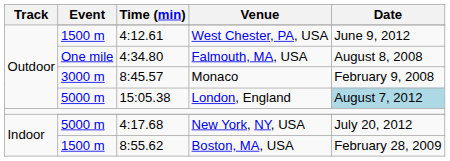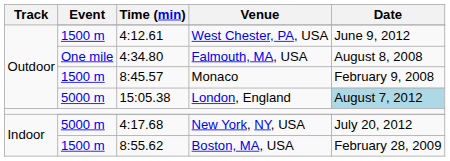8:45.57 | Event: 3000 m -> 1500 m
